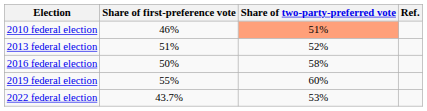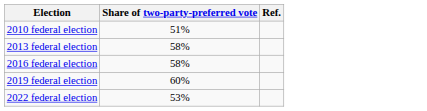- column: Share of first-preference vote | 46% | 51% | 50% | 55% | 43.7%
2010 federal election | Share of two-party-preferred vote: lightsalmon background -> no background
2013 federal election | Share of two-party-preferred vote: 52% -> 58%
